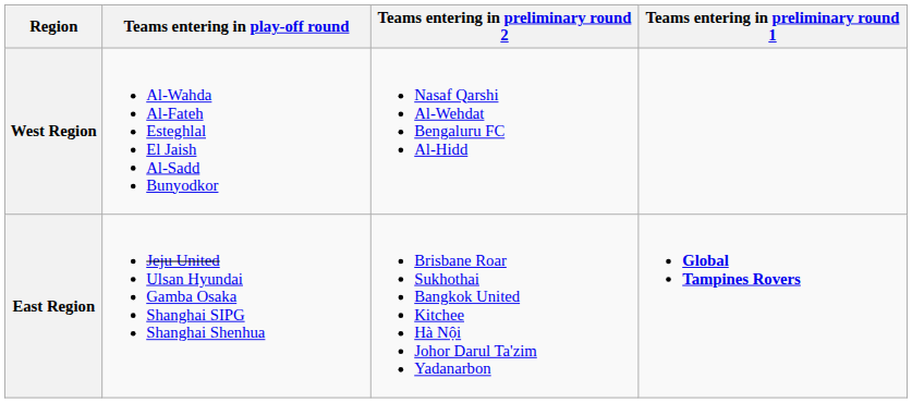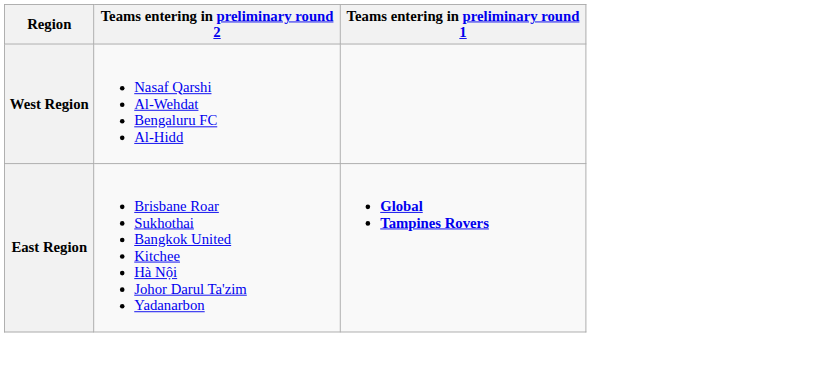- column: Teams entering in play-off round | Al-Wahda Al-Fateh Esteghlal El Jaish Al-Sadd Bunyodkor | Jeju United Ulsan Hyundai Gamba Osaka Shanghai SIPG Shanghai Shenhua
